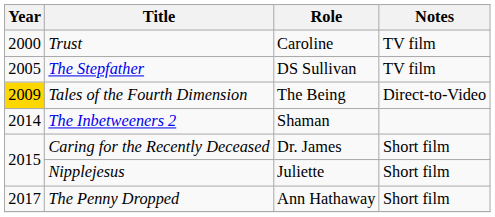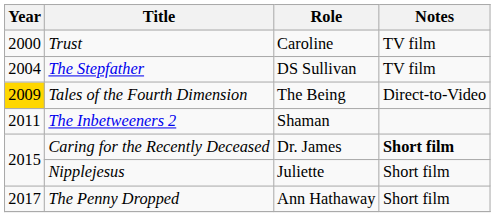The Stepfather | Year: 2005 -> 2004
The Inbetweeners 2 | Year: 2014 -> 2011
Caring for the Recently Deceased | Notes: normal -> bold
